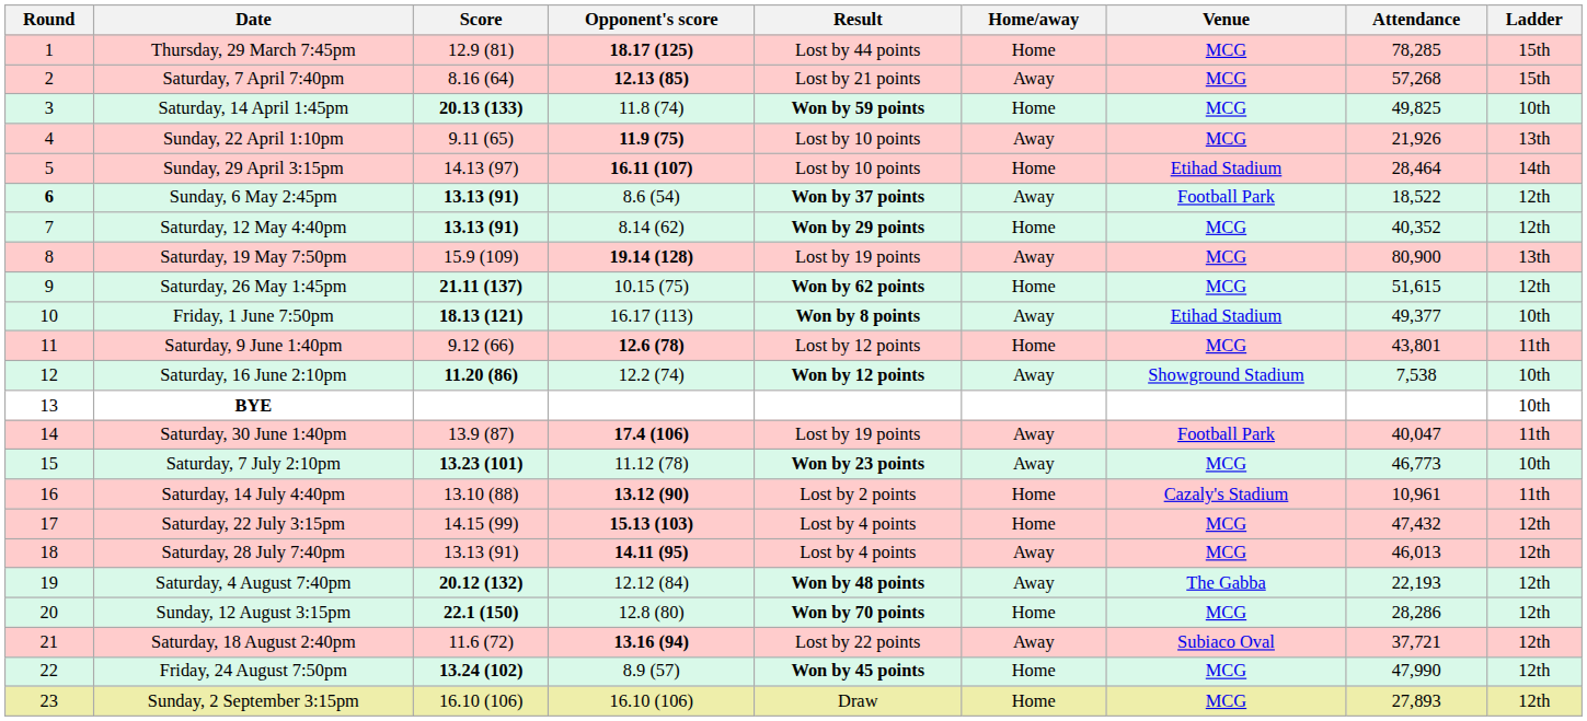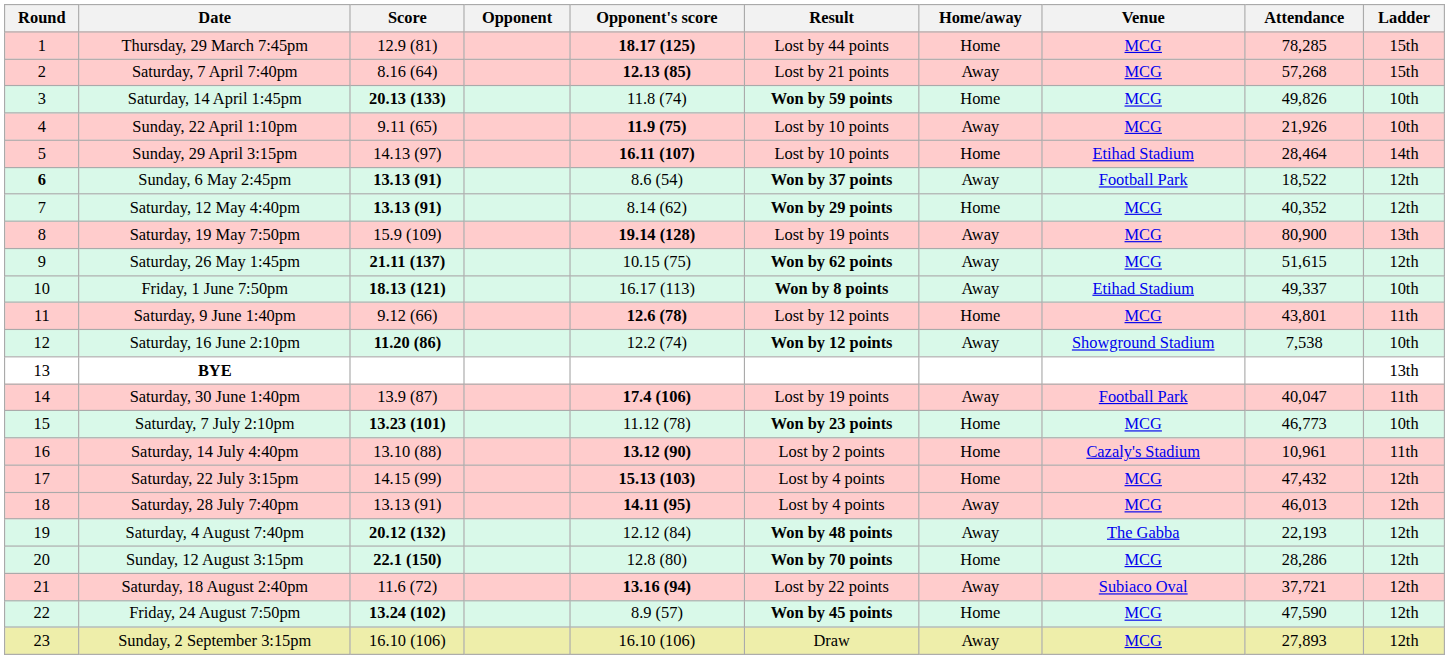+ column: Opponent
Saturday, 14 April 1:45pm | Attendance: 49,825 -> 49,826
Sunday, 22 April 1:10pm | Ladder: 13th -> 10th
Saturday, 26 May 1:45pm | Home/away: Home -> Away
Friday, 1 June 7:50pm | Attendance: 49,377 -> 49,337
BYE | Ladder: 10th -> 13th
Saturday, 7 July 2:10pm | Home/away: Away -> Home
Friday, 24 August 7:50pm | Attendance: 47,990 -> 47,590
Sunday, 2 September 3:15pm | Home/away: Home -> Away
